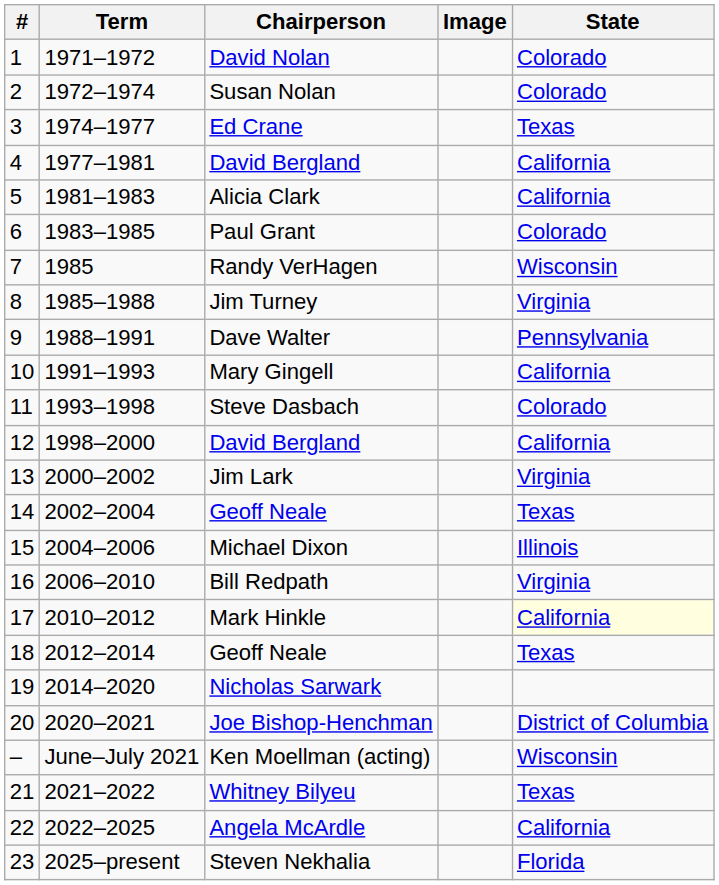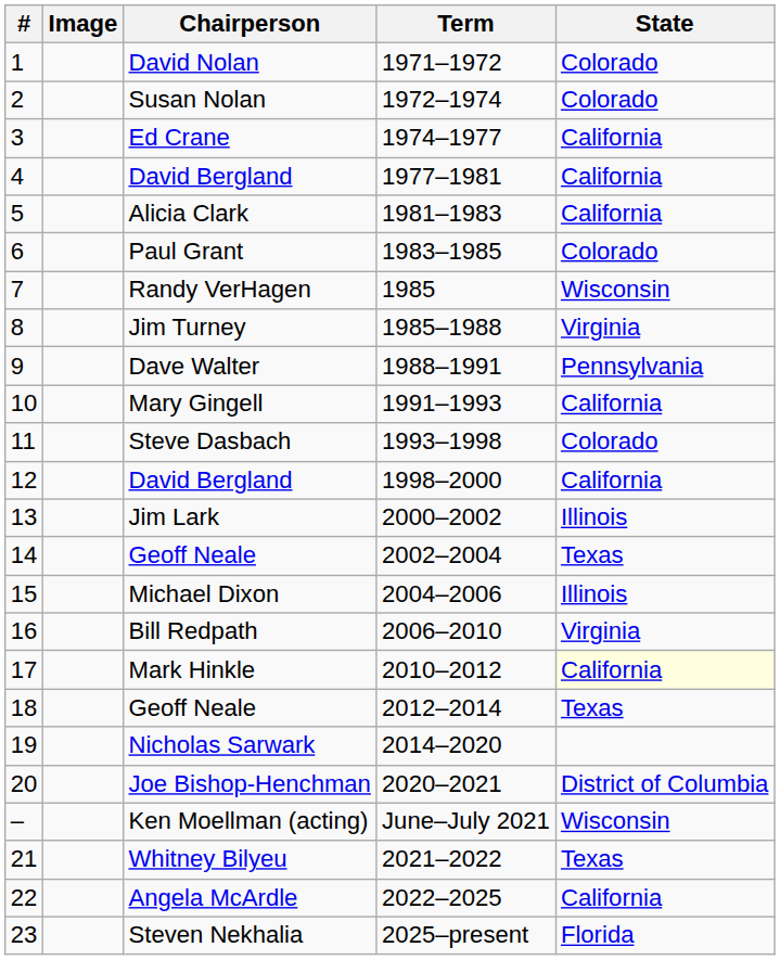columns swapped: Image <-> Term
Ed Crane | State: Texas -> California
Jim Lark | State: Virginia -> Illinois
